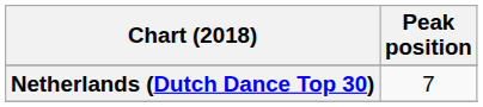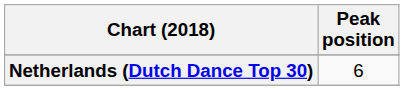Netherlands (Dutch Dance Top 30) | Peak position: 7 -> 6
